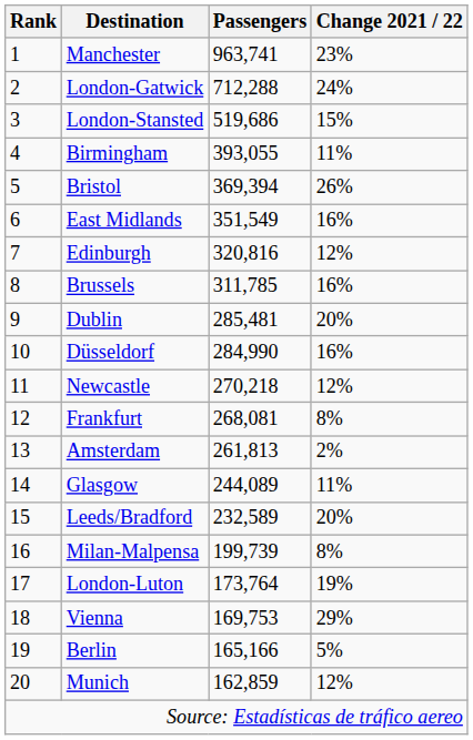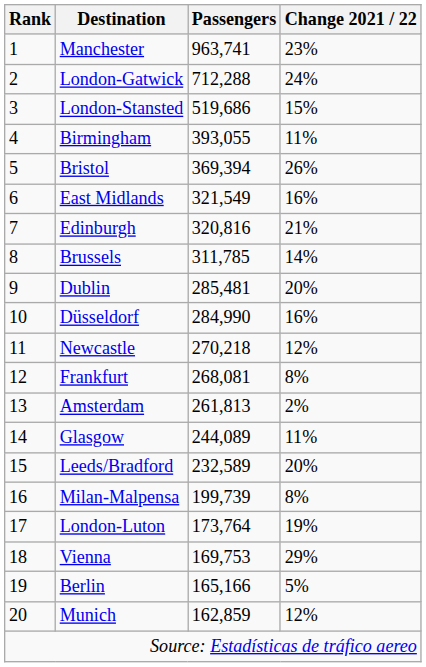East Midlands | Passengers: 351,549 -> 321,549
Edinburgh | Change 2021 / 22: 12% -> 21%
Brussels | Change 2021 / 22: 16% -> 14%
